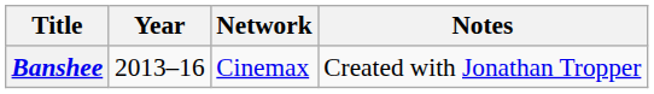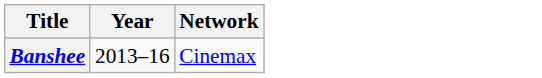- column: Notes | Created with Jonathan Tropper
